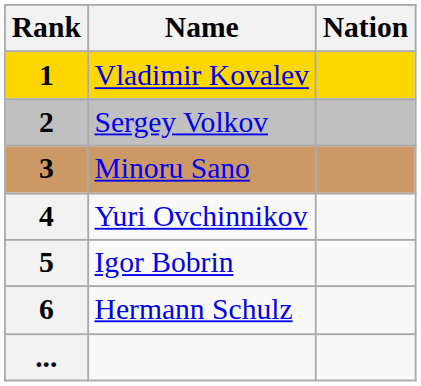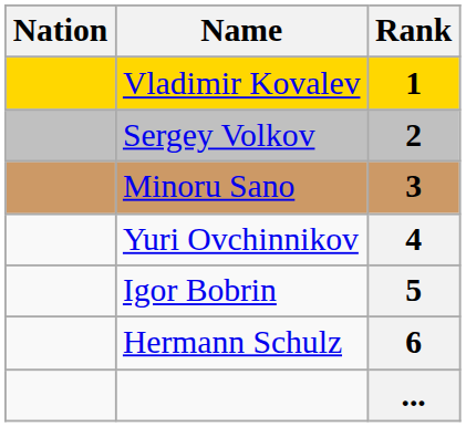columns swapped: Rank <-> Nation
